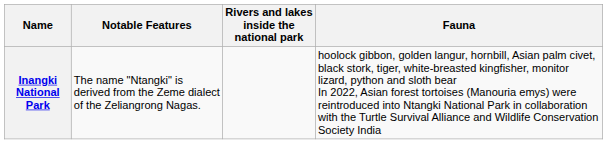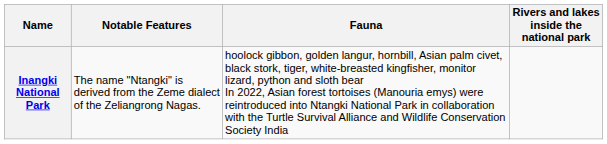columns swapped: Fauna <-> Rivers and lakes inside the national park
